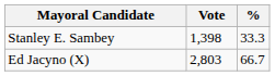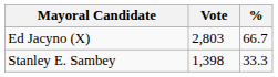rows swapped: Ed Jacyno (X) <-> Stanley E. Sambey
